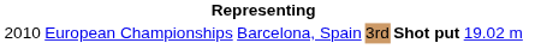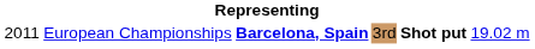European Championships | column 1: 2010 -> 2011
European Championships | column 3: normal -> bold
